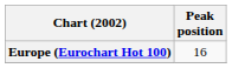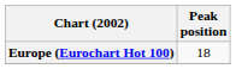Europe (Eurochart Hot 100) | Peak position: 16 -> 18
